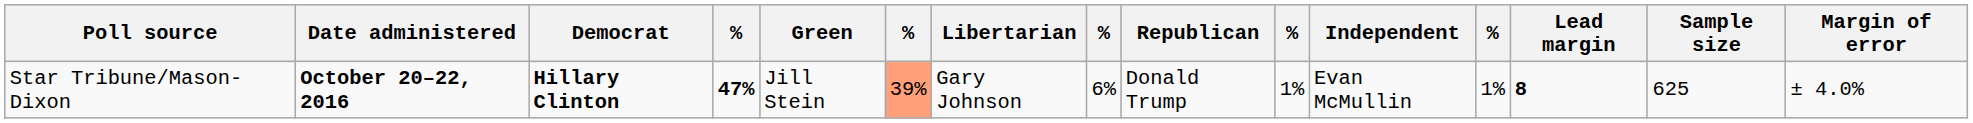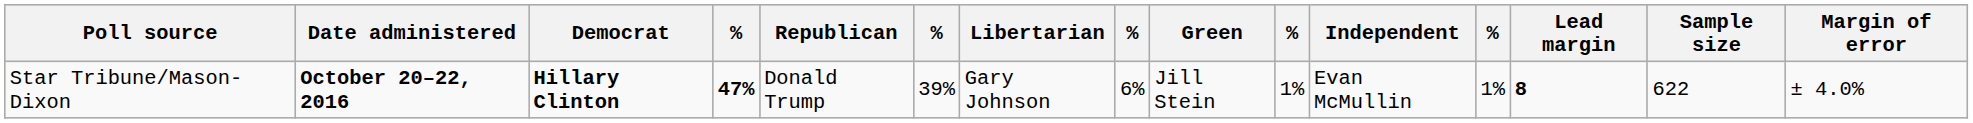columns swapped: Republican <-> Green
Star Tribune/Mason-Dixon | column 6: lightsalmon background -> no background
Star Tribune/Mason-Dixon | Sample size: 625 -> 622
